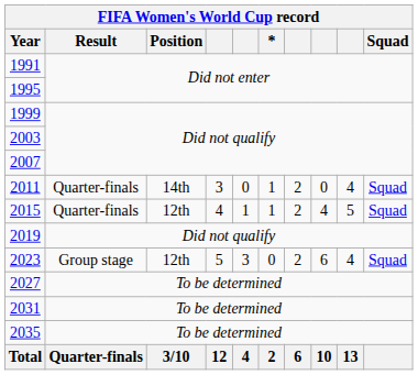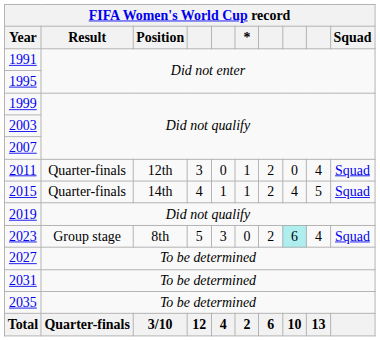2011 | Position: 14th -> 12th
2015 | Position: 12th -> 14th
2023 | Position: 12th -> 8th
2023 | column 8: no background -> paleturquoise background
